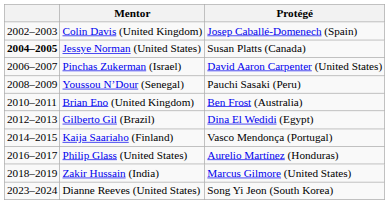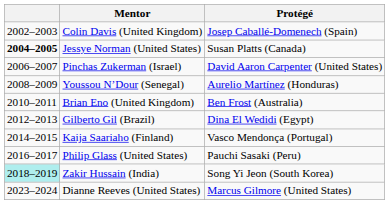Youssou N’Dour (Senegal) | Protégé: Pauchi Sasaki (Peru) -> Aurelio Martínez (Honduras)
Philip Glass (United States) | Protégé: Aurelio Martínez (Honduras) -> Pauchi Sasaki (Peru)
Zakir Hussain (India) | column 1: no background -> paleturquoise background
Zakir Hussain (India) | Protégé: Marcus Gilmore (United States) -> Song Yi Jeon (South Korea)
Dianne Reeves (United States) | Protégé: Song Yi Jeon (South Korea) -> Marcus Gilmore (United States)
